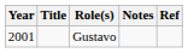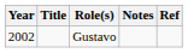Gustavo | Year: 2001 -> 2002
